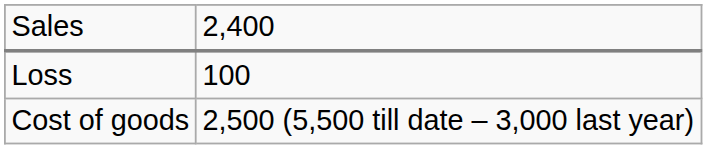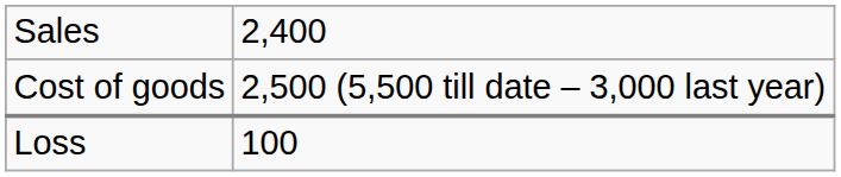rows swapped: Cost of goods <-> Loss
